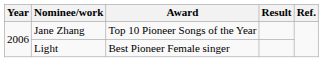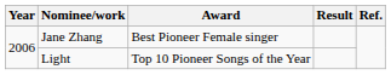Jane Zhang | Award: Top 10 Pioneer Songs of the Year -> Best Pioneer Female singer
Light | Award: Best Pioneer Female singer -> Top 10 Pioneer Songs of the Year
